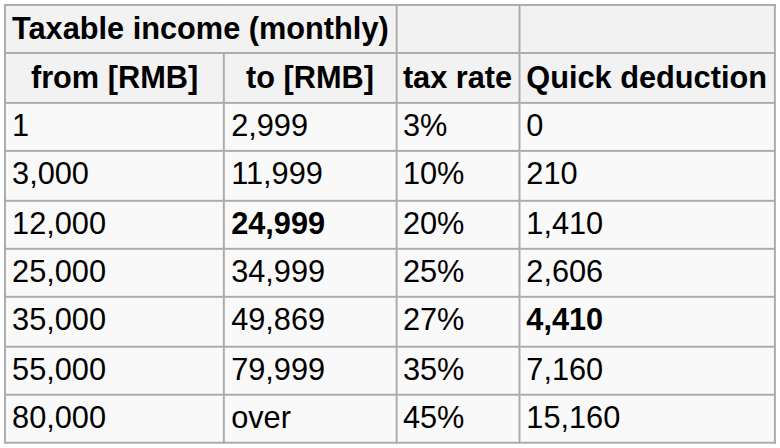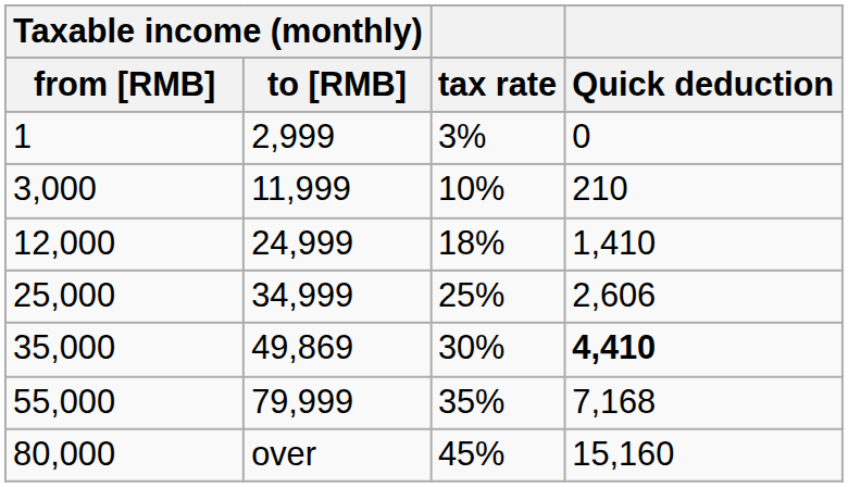12,000 | Taxable income (monthly) / to [RMB]: bold -> normal
12,000 | tax rate: 20% -> 18%
35,000 | tax rate: 27% -> 30%
55,000 | Quick deduction: 7,160 -> 7,168
